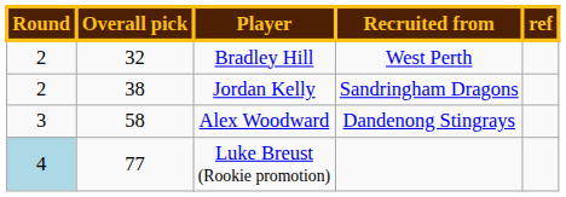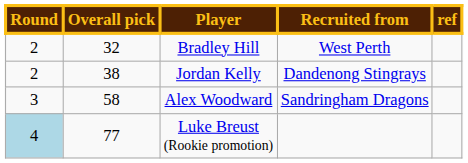Jordan Kelly | Recruited from: Sandringham Dragons -> Dandenong Stingrays
Alex Woodward | Recruited from: Dandenong Stingrays -> Sandringham Dragons
